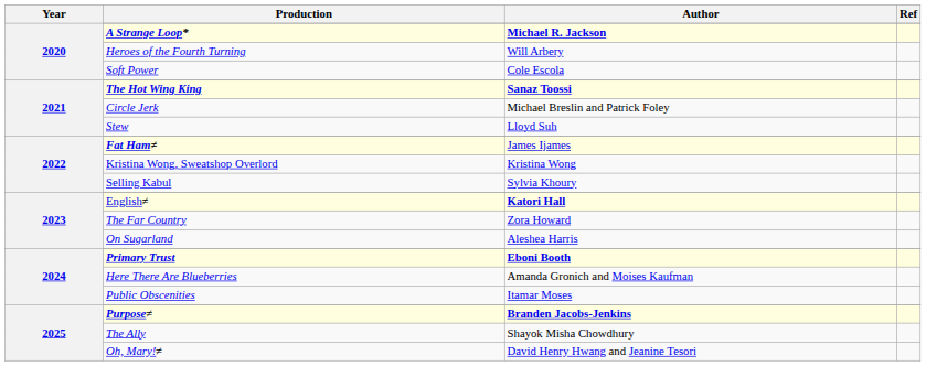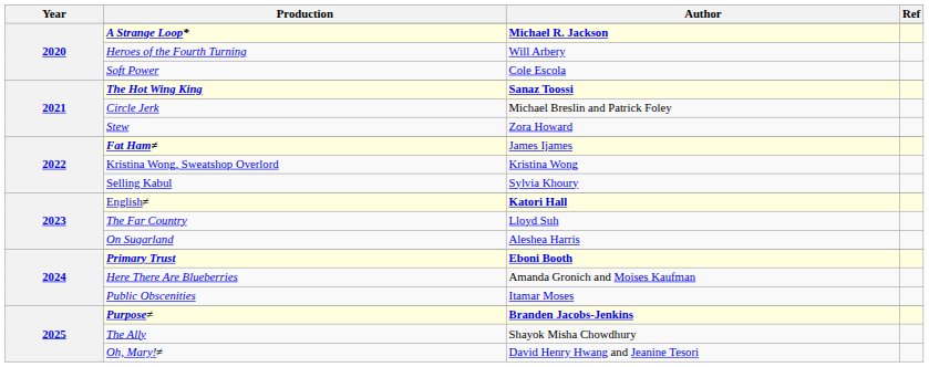Stew | Author: Lloyd Suh -> Zora Howard
The Far Country | Author: Zora Howard -> Lloyd Suh
